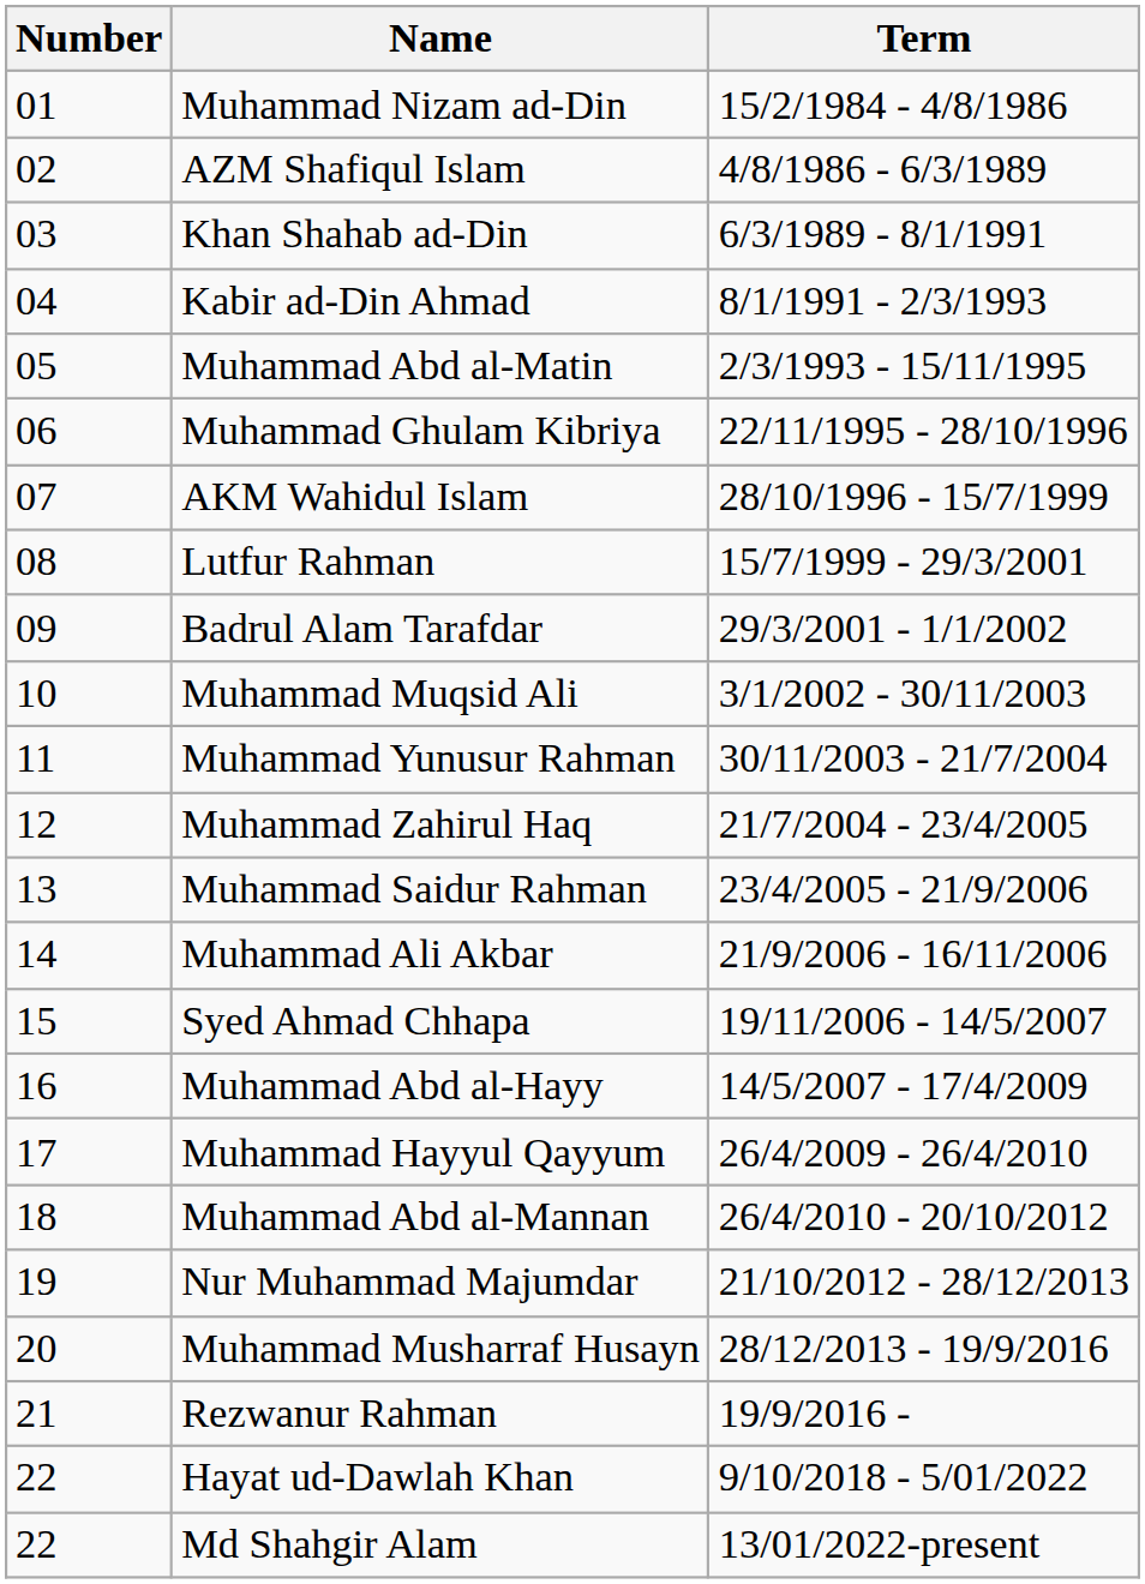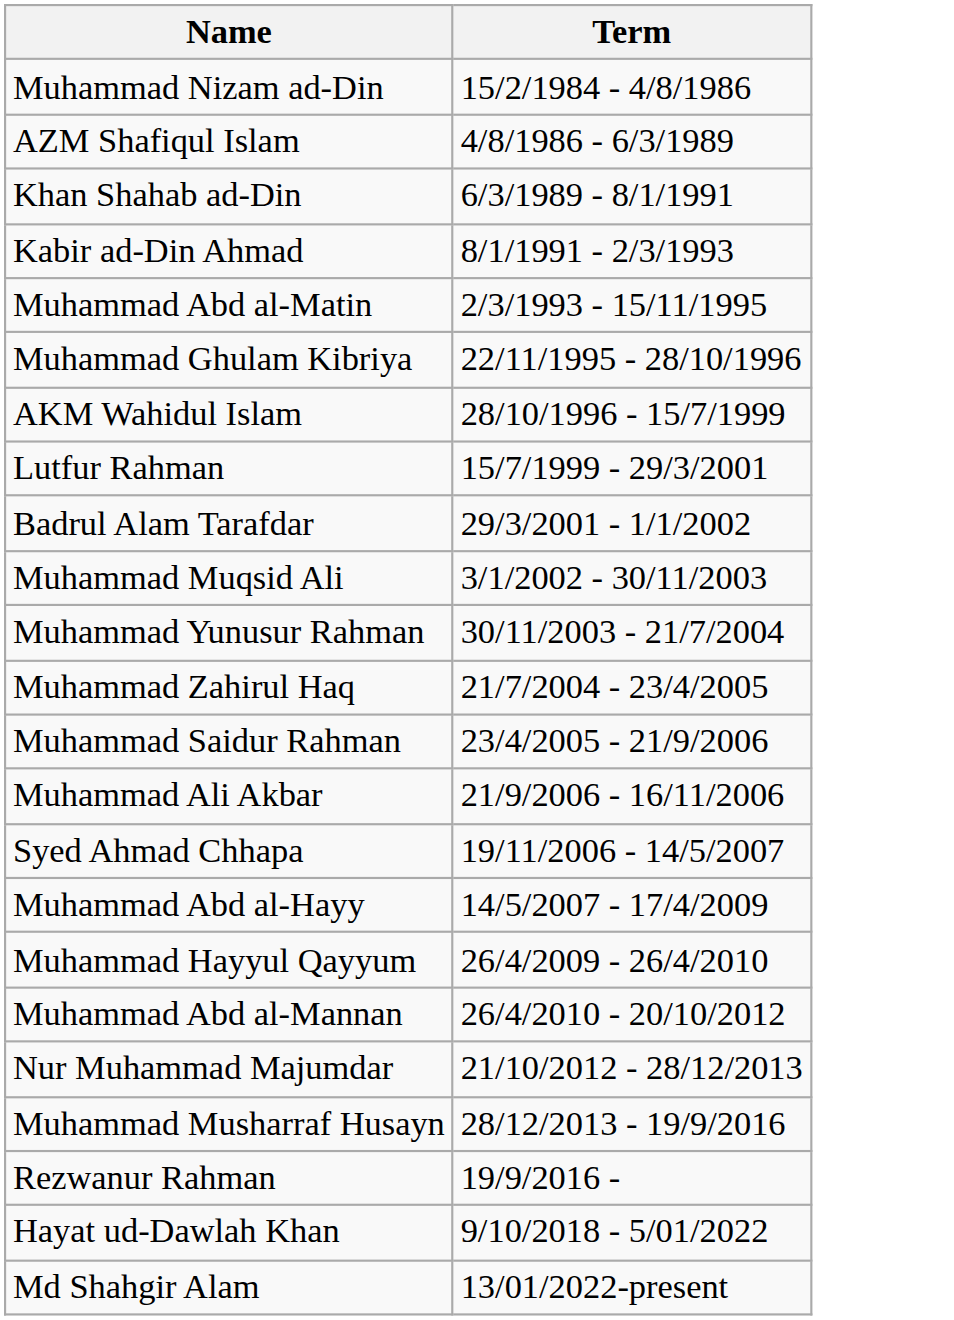- column: Number | 01 | 02 | 03 | 04 | 05 | 06 | 07 | 08 | 09 | 10 | 11 | 12 | 13 | 14 | 15 | 16 | 17 | 18 | 19 | 20 | 21 | 22 | 22
